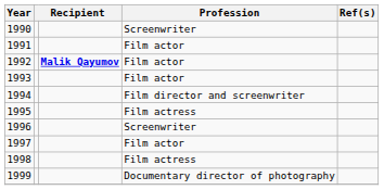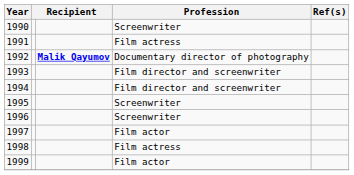1991 | Profession: Film actor -> Film actress
1992 | Profession: Film actor -> Documentary director of photography
1993 | Profession: Film actor -> Film director and screenwriter
1995 | Profession: Film actress -> Screenwriter
1999 | Profession: Documentary director of photography -> Film actor
